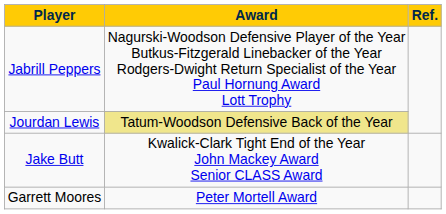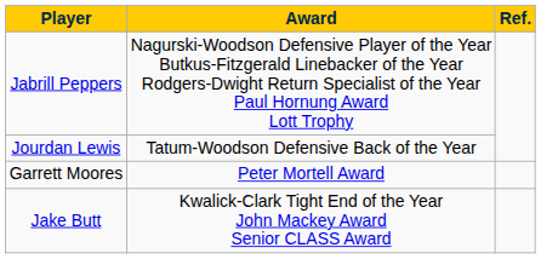Jourdan Lewis | Award: khaki background -> no background
rows swapped: Jake Butt <-> Garrett Moores
